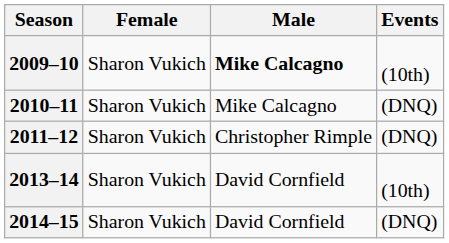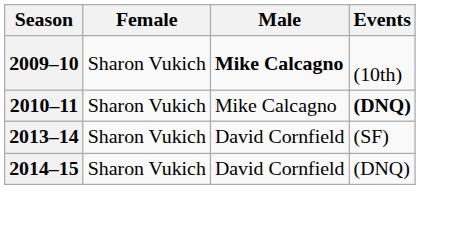2010–11 | Events: normal -> bold
- row: 2011–12 | Sharon Vukich | Christopher Rimple | (DNQ)
2013–14 | Events: (10th) -> (SF)
